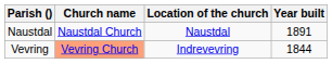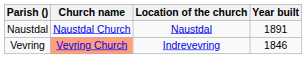Vevring | Year built: 1844 -> 1846
